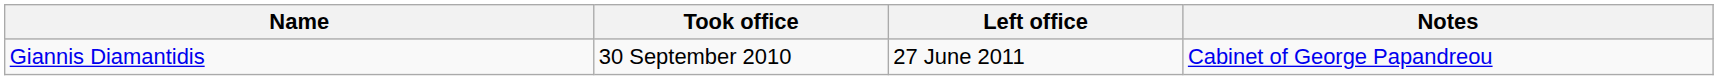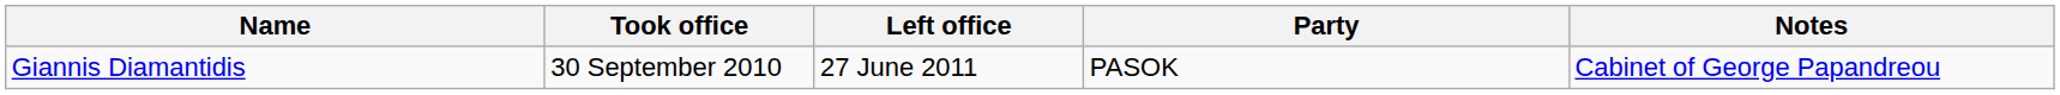+ column: Party | PASOK
